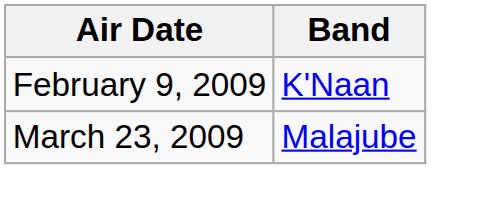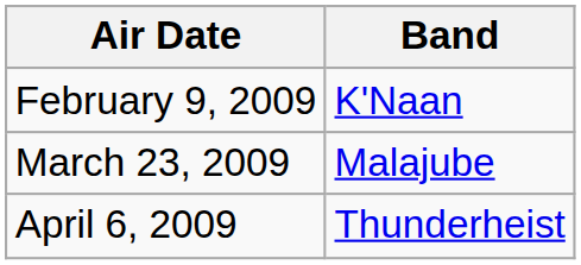+ row: April 6, 2009 | Thunderheist
